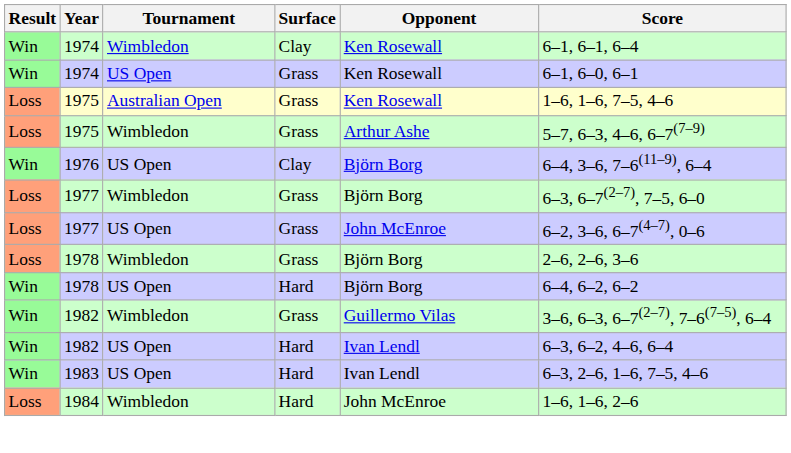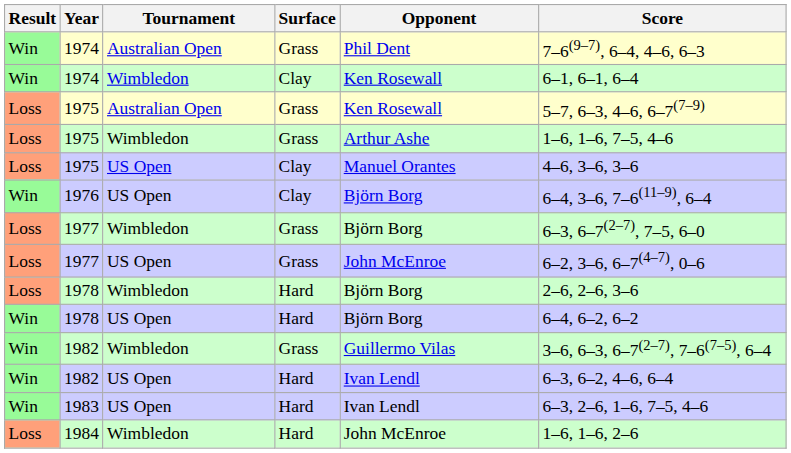+ row: Win | 1974 | Australian Open | Grass | Phil Dent | 7–6(9–7), 6–4, 4–6, 6–3
- row: Win | 1974 | US Open | Grass | Ken Rosewall | 6–1, 6–0, 6–1
1975 / Australian Open | Score: 1–6, 1–6, 7–5, 4–6 -> 5–7, 6–3, 4–6, 6–7(7–9)
1975 / Wimbledon | Score: 5–7, 6–3, 4–6, 6–7(7–9) -> 1–6, 1–6, 7–5, 4–6
+ row: Loss | 1975 | US Open | Clay | Manuel Orantes | 4–6, 3–6, 3–6
1978 / Wimbledon | Surface: Grass -> Hard
